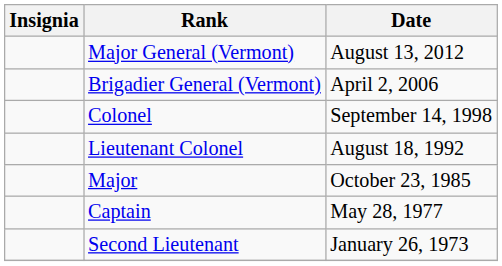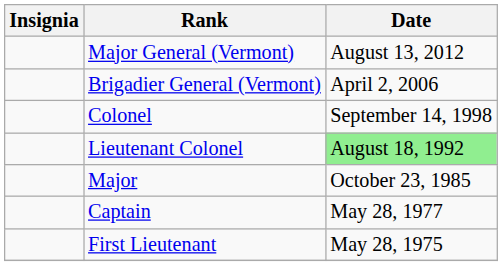Lieutenant Colonel | Date: no background -> lightgreen background
+ row: First Lieutenant | May 28, 1975
- row: Second Lieutenant | January 26, 1973
